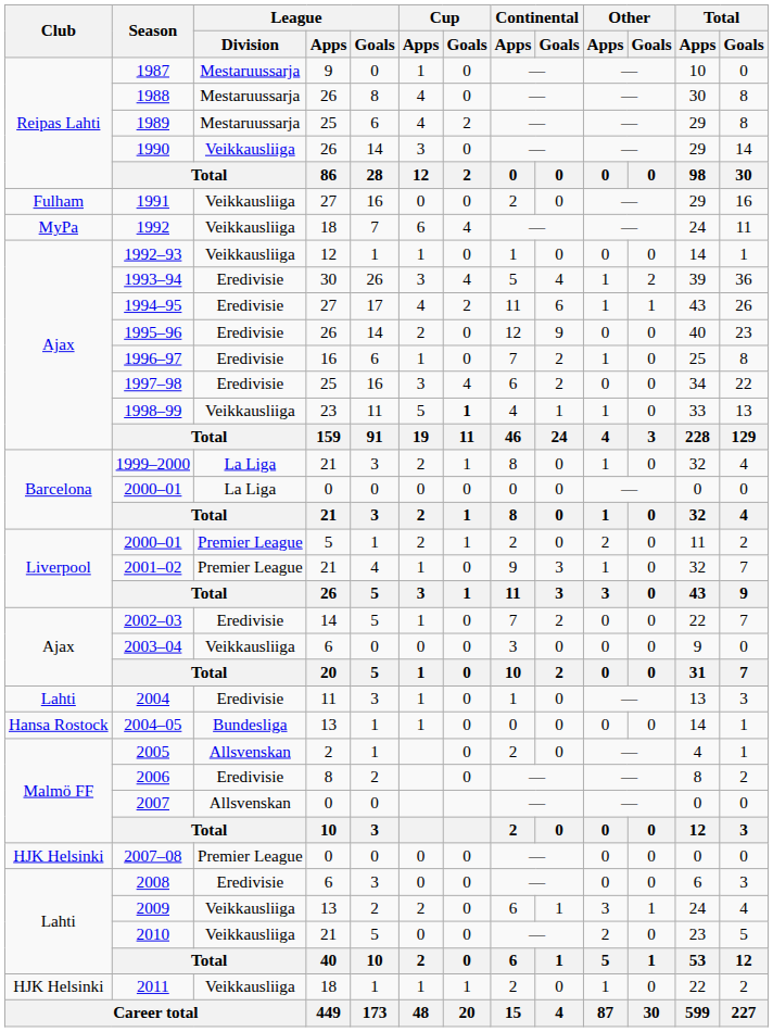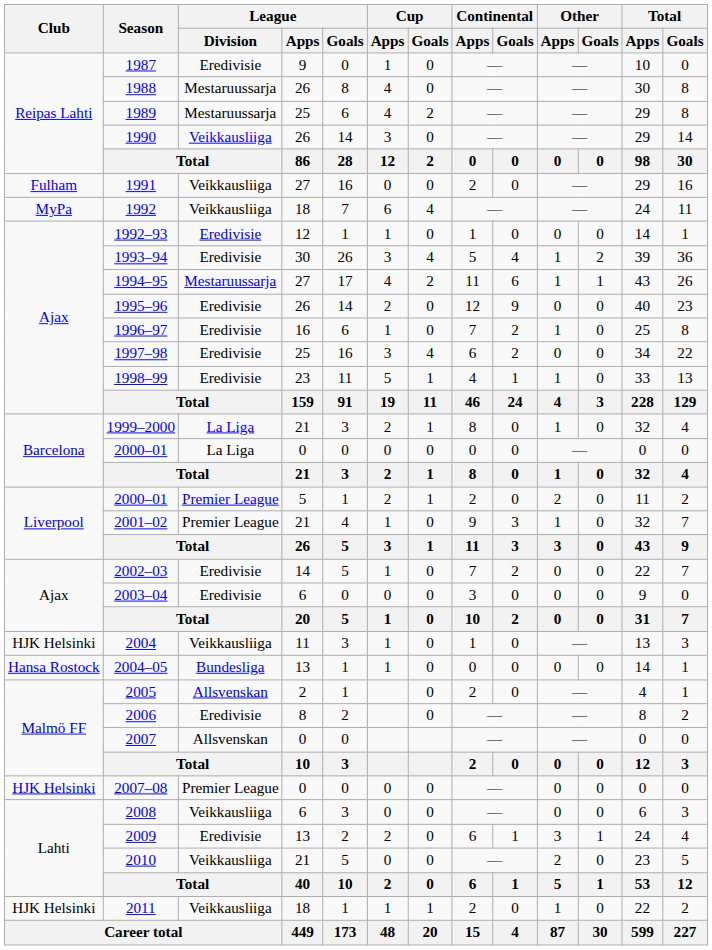1987 | League / Division: Mestaruussarja -> Eredivisie
1992–93 | League / Division: Veikkausliiga -> Eredivisie
1994–95 | League / Division: Eredivisie -> Mestaruussarja
1998–99 | League / Division: Veikkausliiga -> Eredivisie
1998–99 | Cup / Goals: bold -> normal
2003–04 | League / Division: Veikkausliiga -> Eredivisie
2004 | Club: Lahti -> HJK Helsinki
2004 | League / Division: Eredivisie -> Veikkausliiga
2008 | League / Division: Eredivisie -> Veikkausliiga
2009 | League / Division: Veikkausliiga -> Eredivisie
